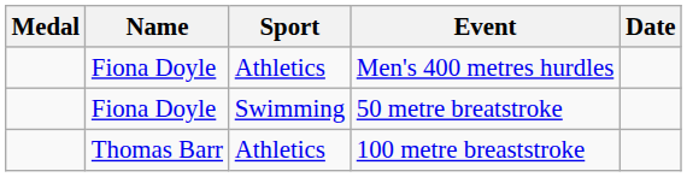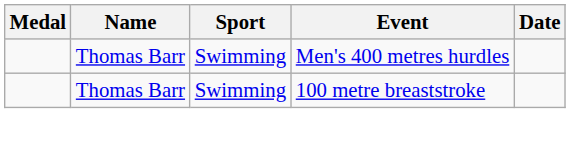Men's 400 metres hurdles | Name: Fiona Doyle -> Thomas Barr
Men's 400 metres hurdles | Sport: Athletics -> Swimming
- row: Fiona Doyle | Swimming | 50 metre breatstroke
100 metre breaststroke | Sport: Athletics -> Swimming
